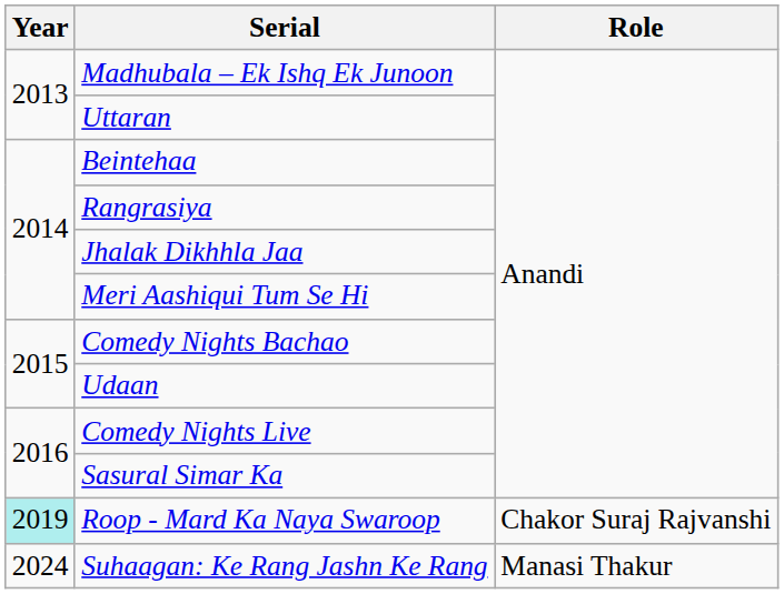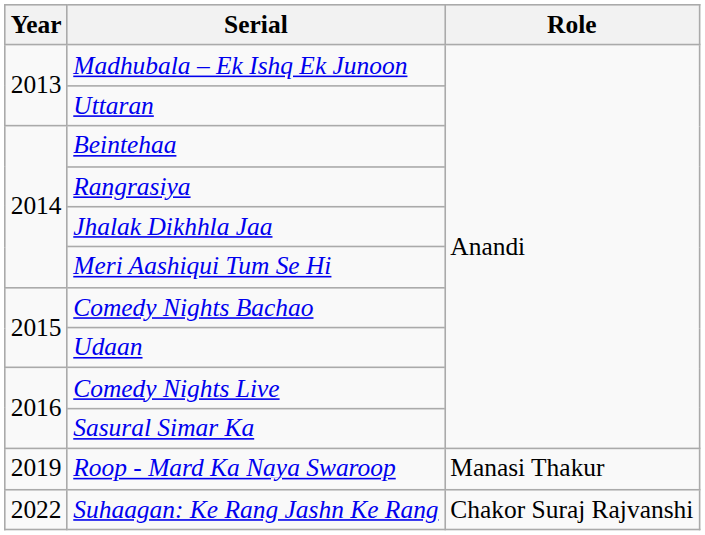Roop - Mard Ka Naya Swaroop | Year: paleturquoise background -> no background
Roop - Mard Ka Naya Swaroop | Role: Chakor Suraj Rajvanshi -> Manasi Thakur
Suhaagan: Ke Rang Jashn Ke Rang | Year: 2024 -> 2022
Suhaagan: Ke Rang Jashn Ke Rang | Role: Manasi Thakur -> Chakor Suraj Rajvanshi
